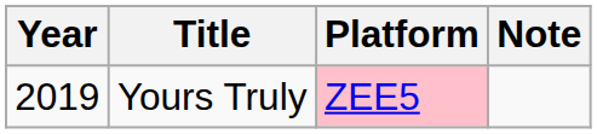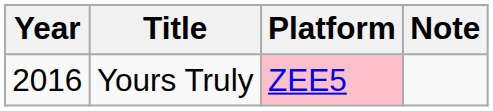Yours Truly | Year: 2019 -> 2016
